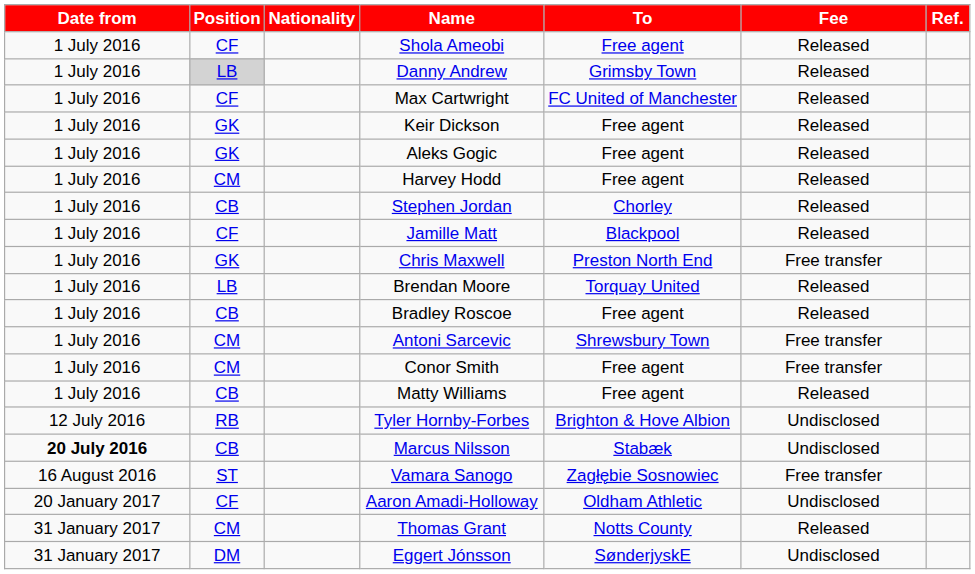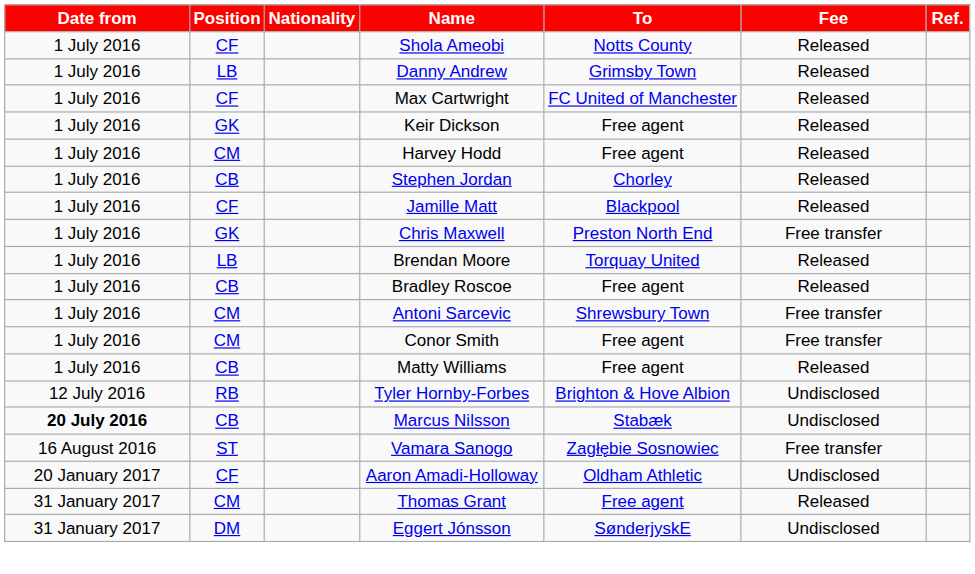Shola Ameobi | To: Free agent -> Notts County
Danny Andrew | Position: lightgrey background -> no background
- row: 1 July 2016 | GK | Aleks Gogic | Free agent | Released
Thomas Grant | To: Notts County -> Free agent
